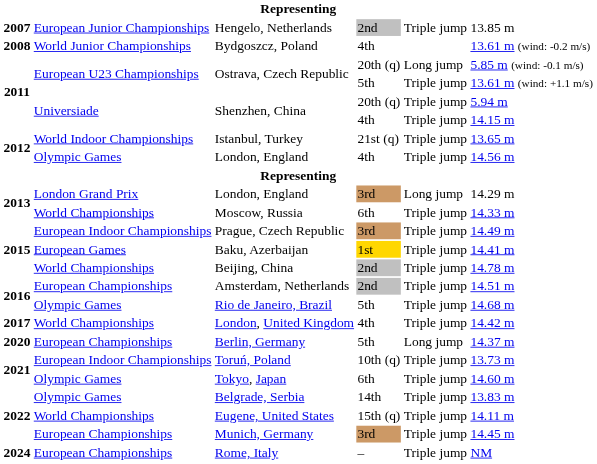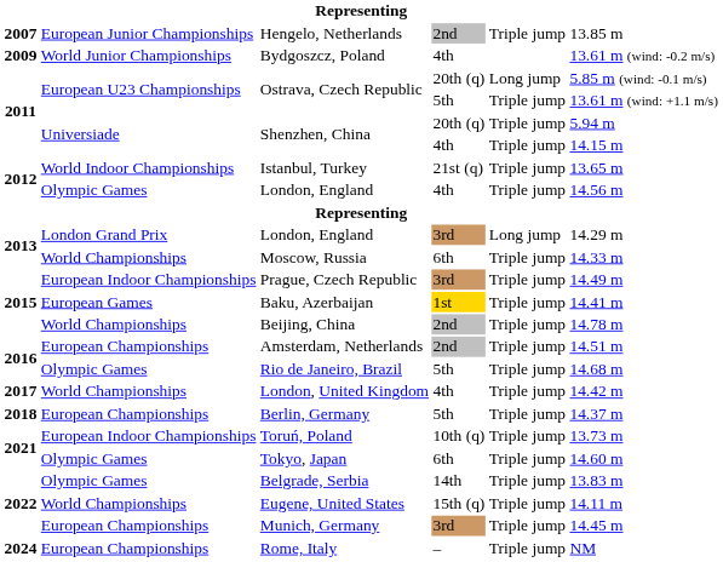Bydgoszcz, Poland | column 1: 2008 -> 2009
Berlin, Germany | column 1: 2020 -> 2018
Berlin, Germany | column 5: Long jump -> Triple jump
